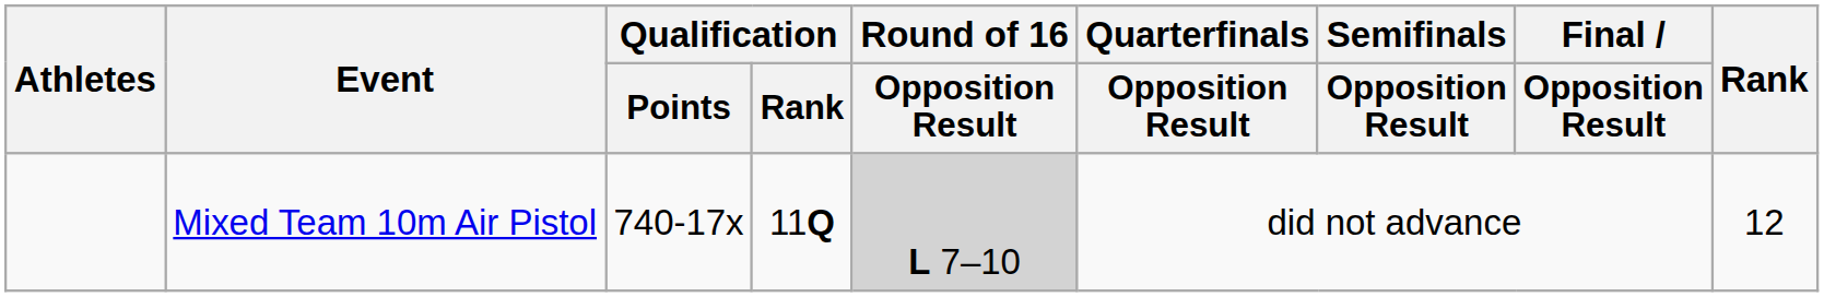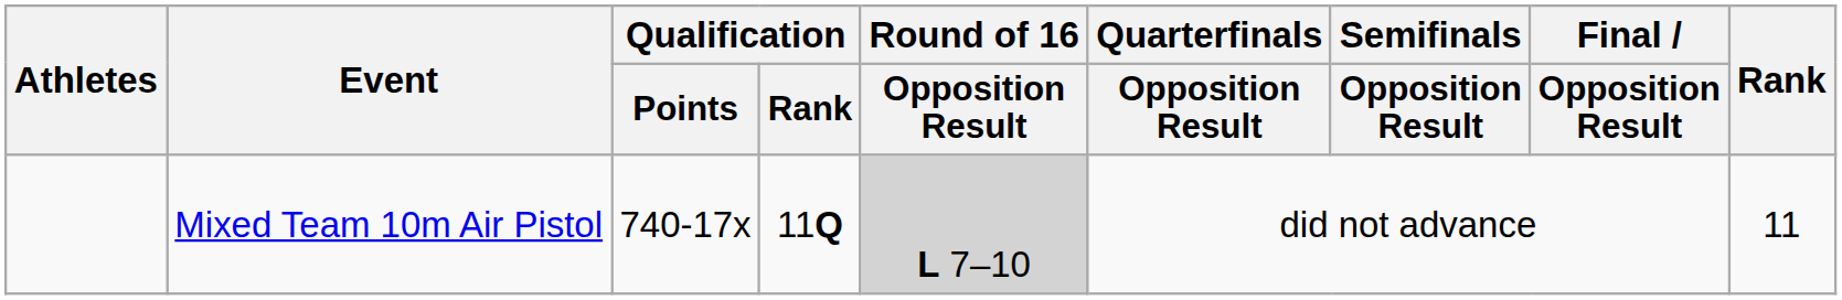Mixed Team 10m Air Pistol | Rank: 12 -> 11
